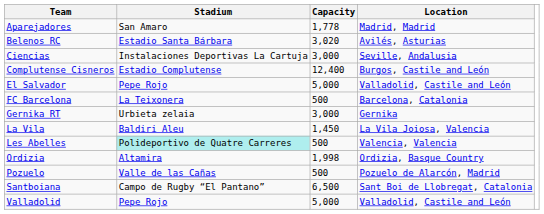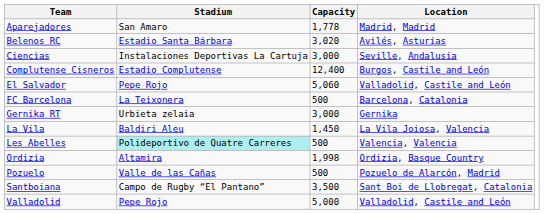El Salvador | Capacity: 5,000 -> 5,060
Santboiana | Capacity: 6,500 -> 3,500
